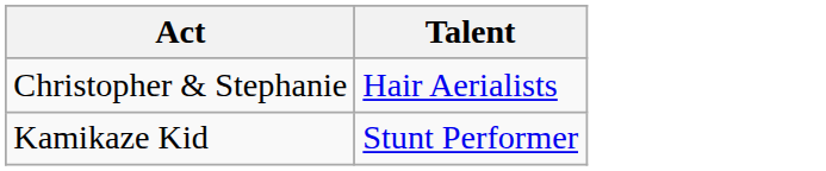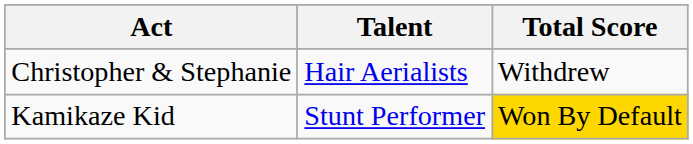+ column: Total Score | Withdrew | Won By Default
